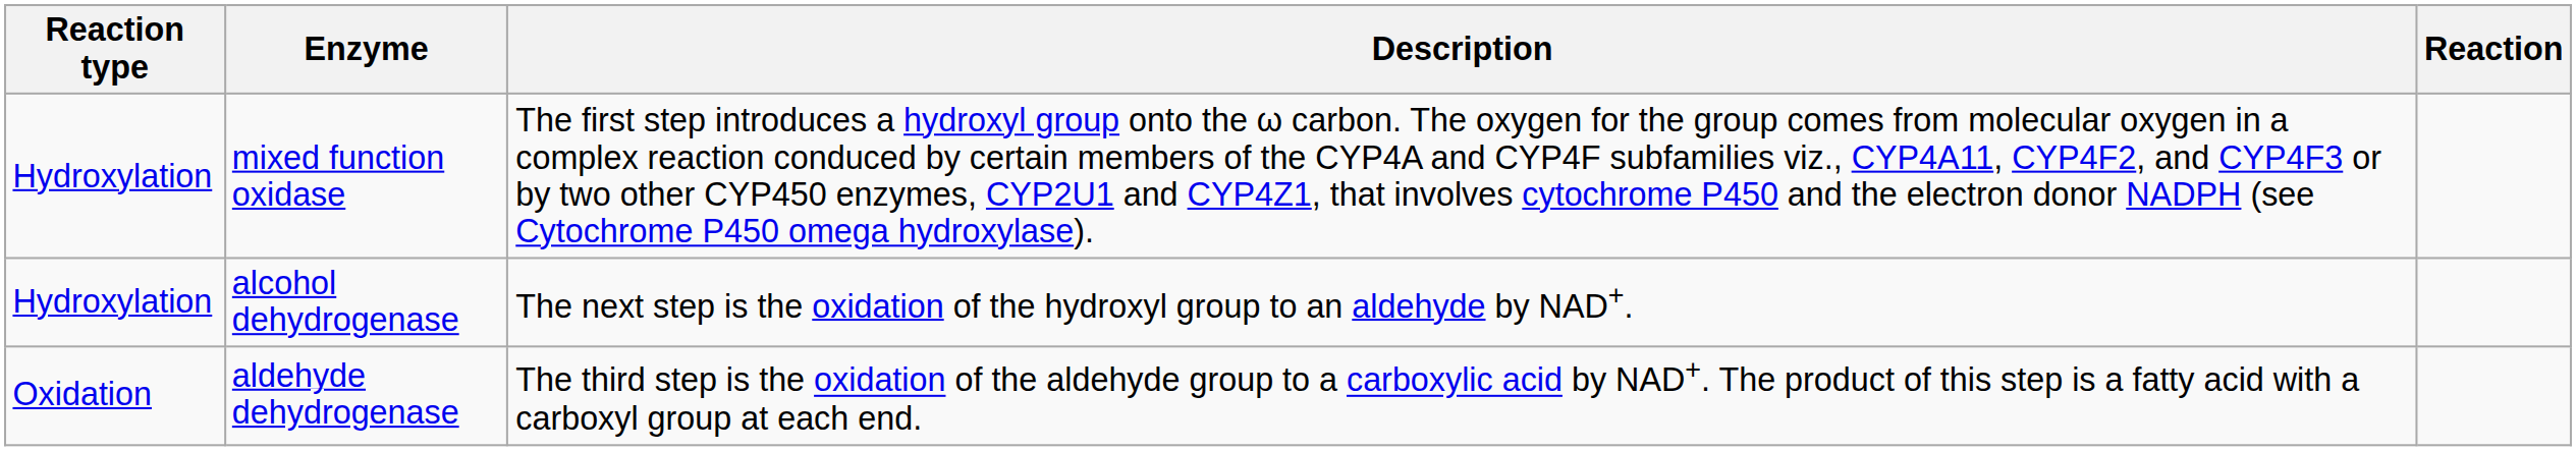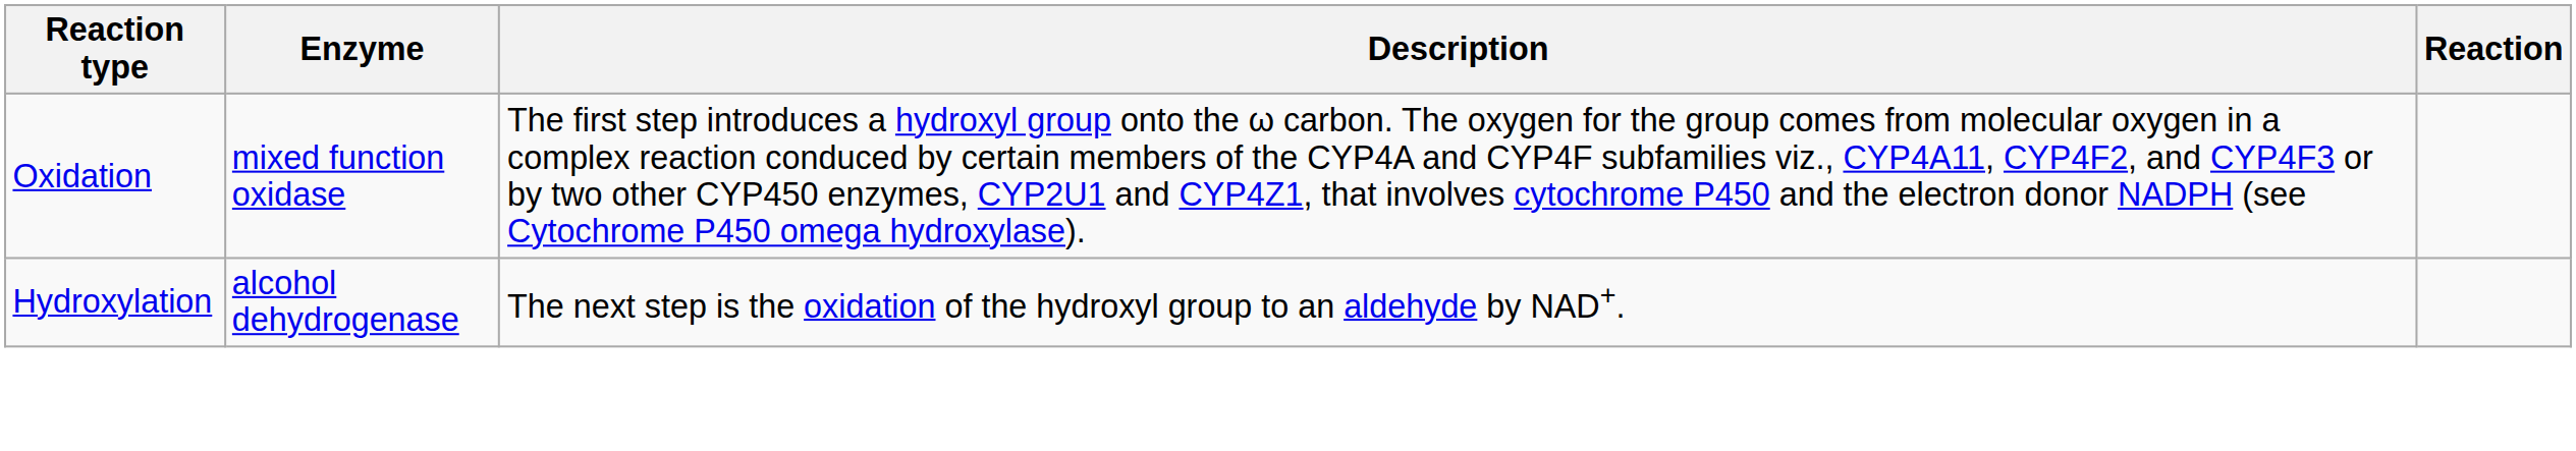mixed function oxidase | Reaction type: Hydroxylation -> Oxidation
- row: Oxidation | aldehyde dehydrogenase | The third step is the oxidation of the aldehyde group to a carboxylic acid by NAD+. The product of this step is a fatty acid with a carboxyl group at each end.
